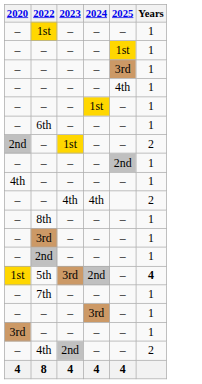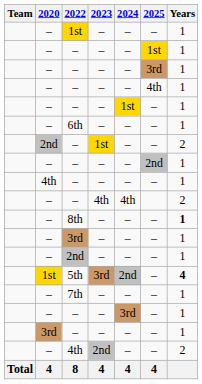+ column: Team | Total
8th | Years: normal -> bold
